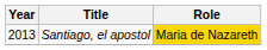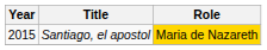Santiago, el apostol | Year: 2013 -> 2015
